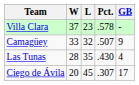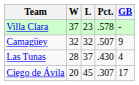Camagüey | W: 33 -> 32
Las Tunas | L: 35 -> 37
